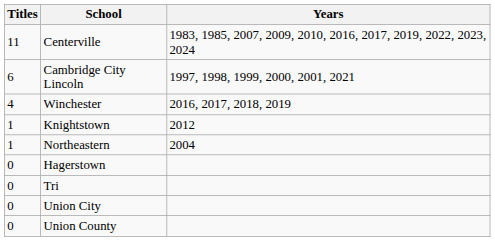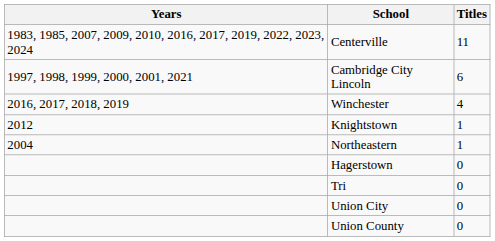columns swapped: Titles <-> Years
